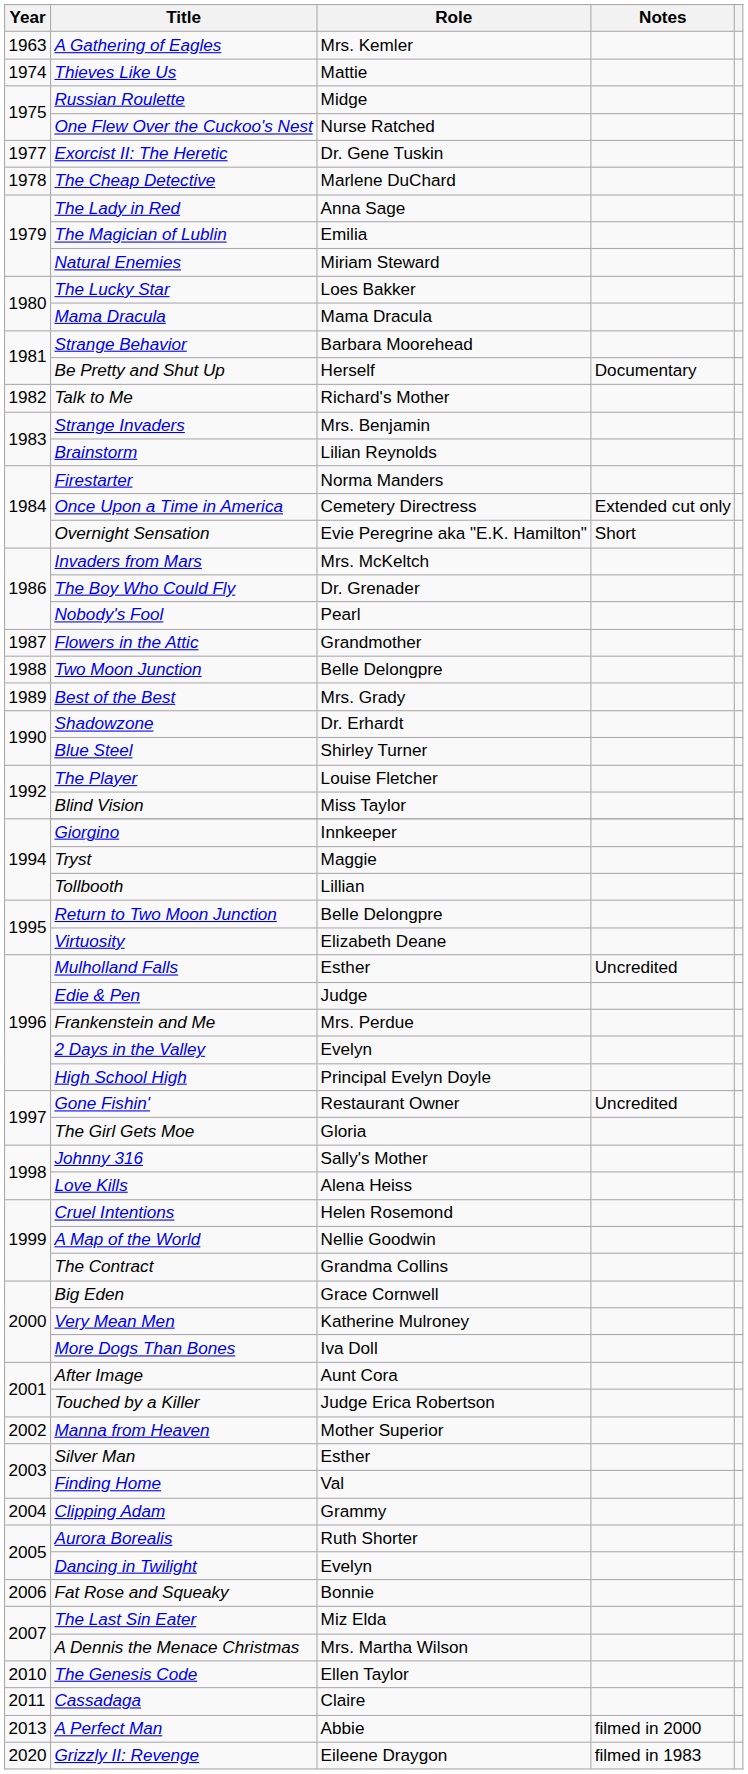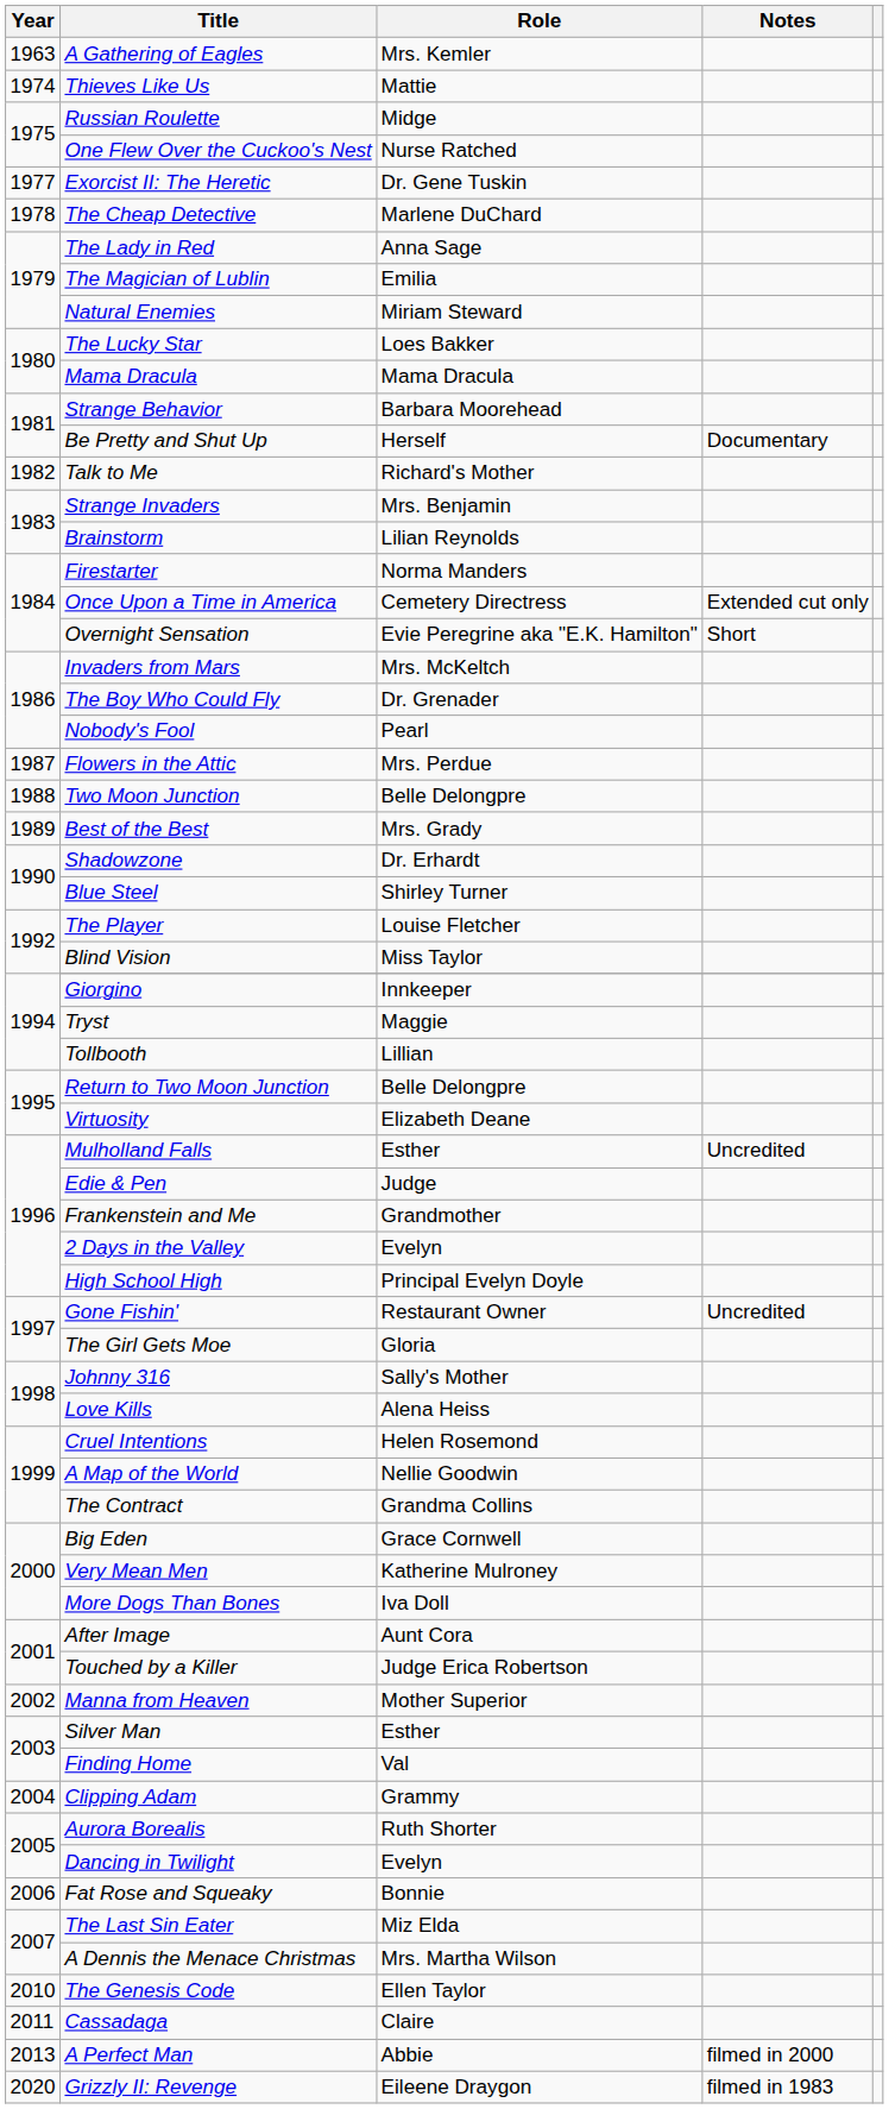Flowers in the Attic | Role: Grandmother -> Mrs. Perdue
Frankenstein and Me | Role: Mrs. Perdue -> Grandmother
